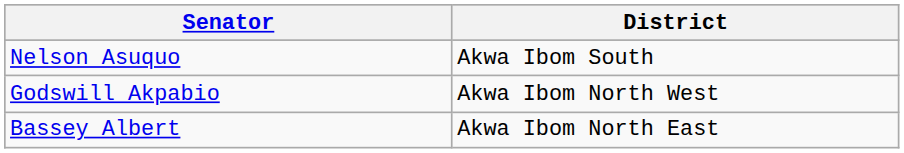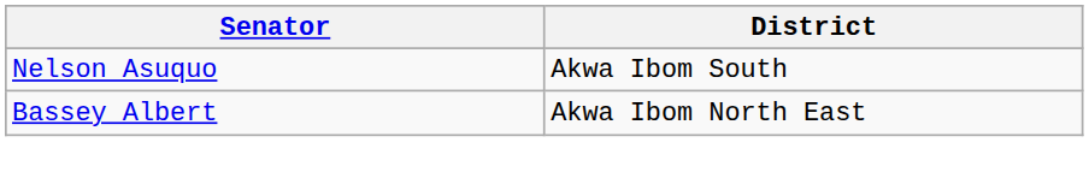- row: Godswill Akpabio | Akwa Ibom North West
